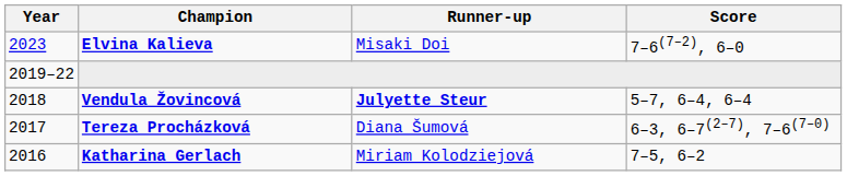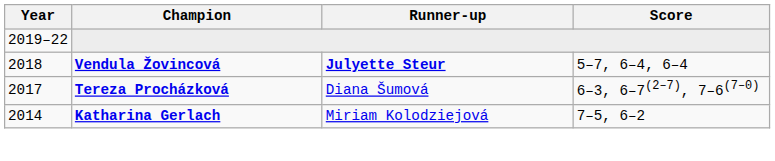- row: 2023 | Elvina Kalieva | Misaki Doi | 7–6(7–2), 6–0
Katharina Gerlach | Year: 2016 -> 2014
